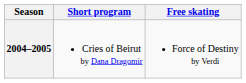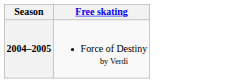- column: Short program | Cries of Beirut by Dana Dragomir
